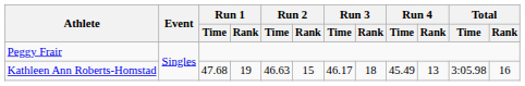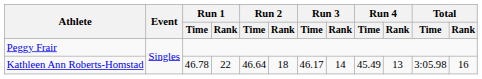Kathleen Ann Roberts-Homstad | Run 1 / Time: 47.68 -> 46.78
Kathleen Ann Roberts-Homstad | Run 1 / Rank: 19 -> 22
Kathleen Ann Roberts-Homstad | Run 2 / Time: 46.63 -> 46.64
Kathleen Ann Roberts-Homstad | Run 2 / Rank: 15 -> 18
Kathleen Ann Roberts-Homstad | Run 3 / Rank: 18 -> 14
